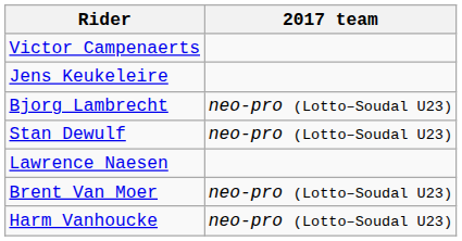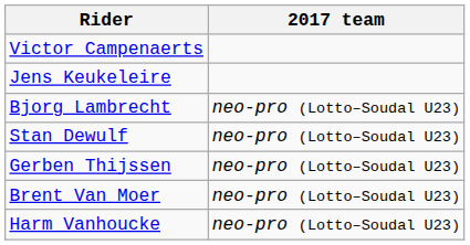- row: Lawrence Naesen
+ row: Gerben Thijssen | neo-pro (Lotto–Soudal U23)
